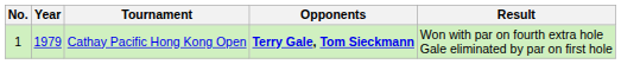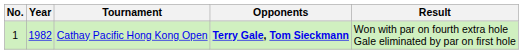Cathay Pacific Hong Kong Open | Year: 1979 -> 1982
